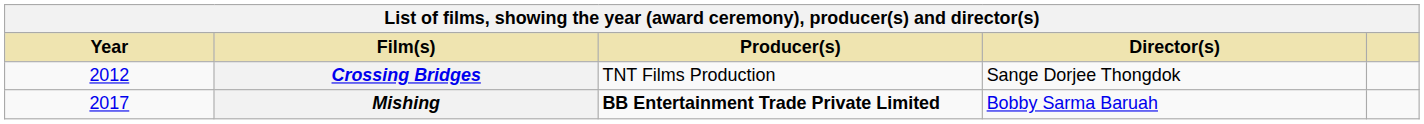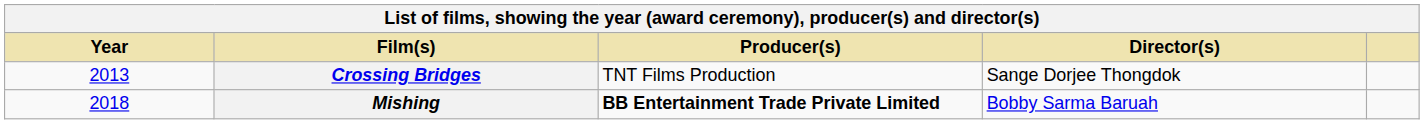Crossing Bridges | Year: 2012 -> 2013
Mishing | Year: 2017 -> 2018
